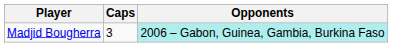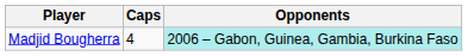Madjid Bougherra | Caps: 3 -> 4
